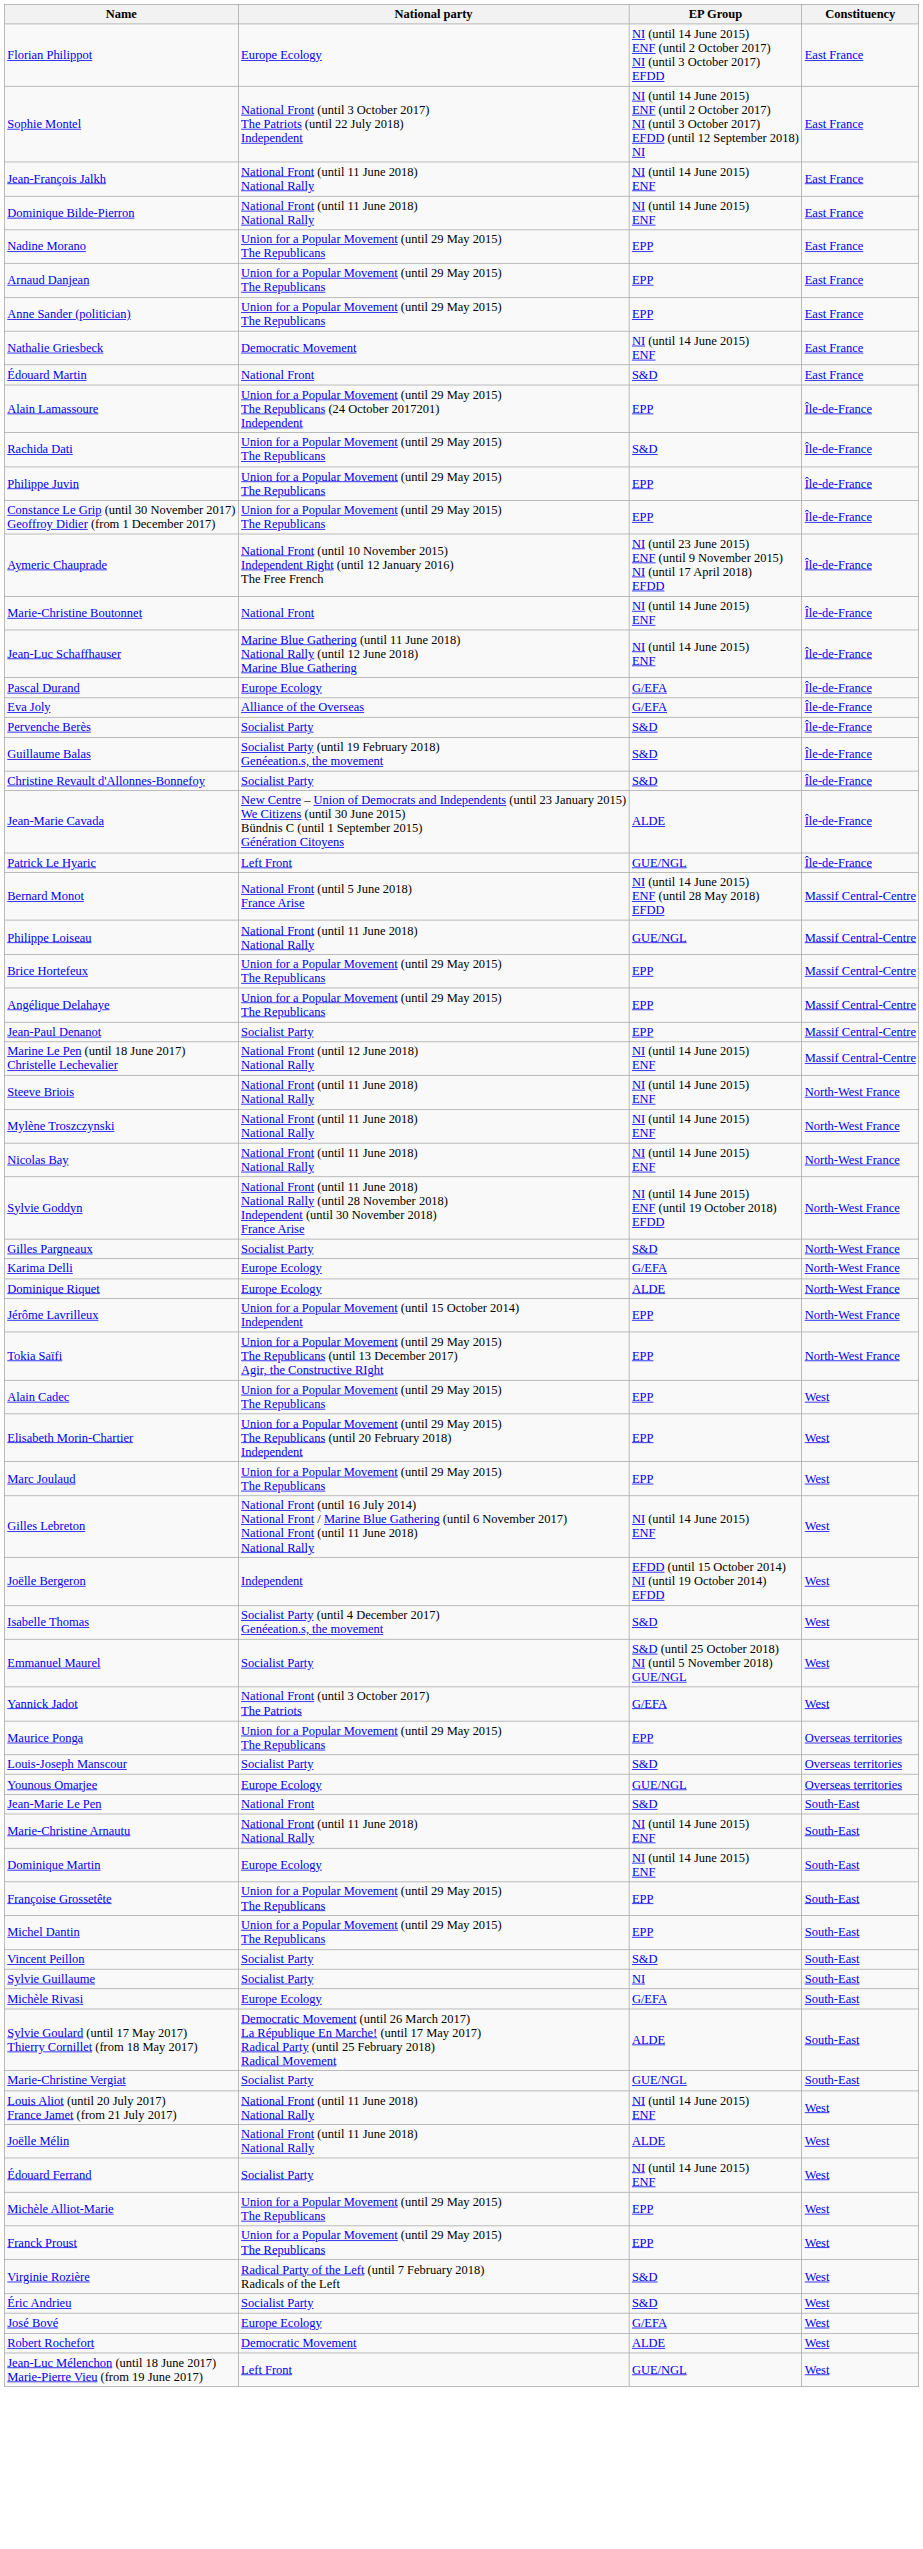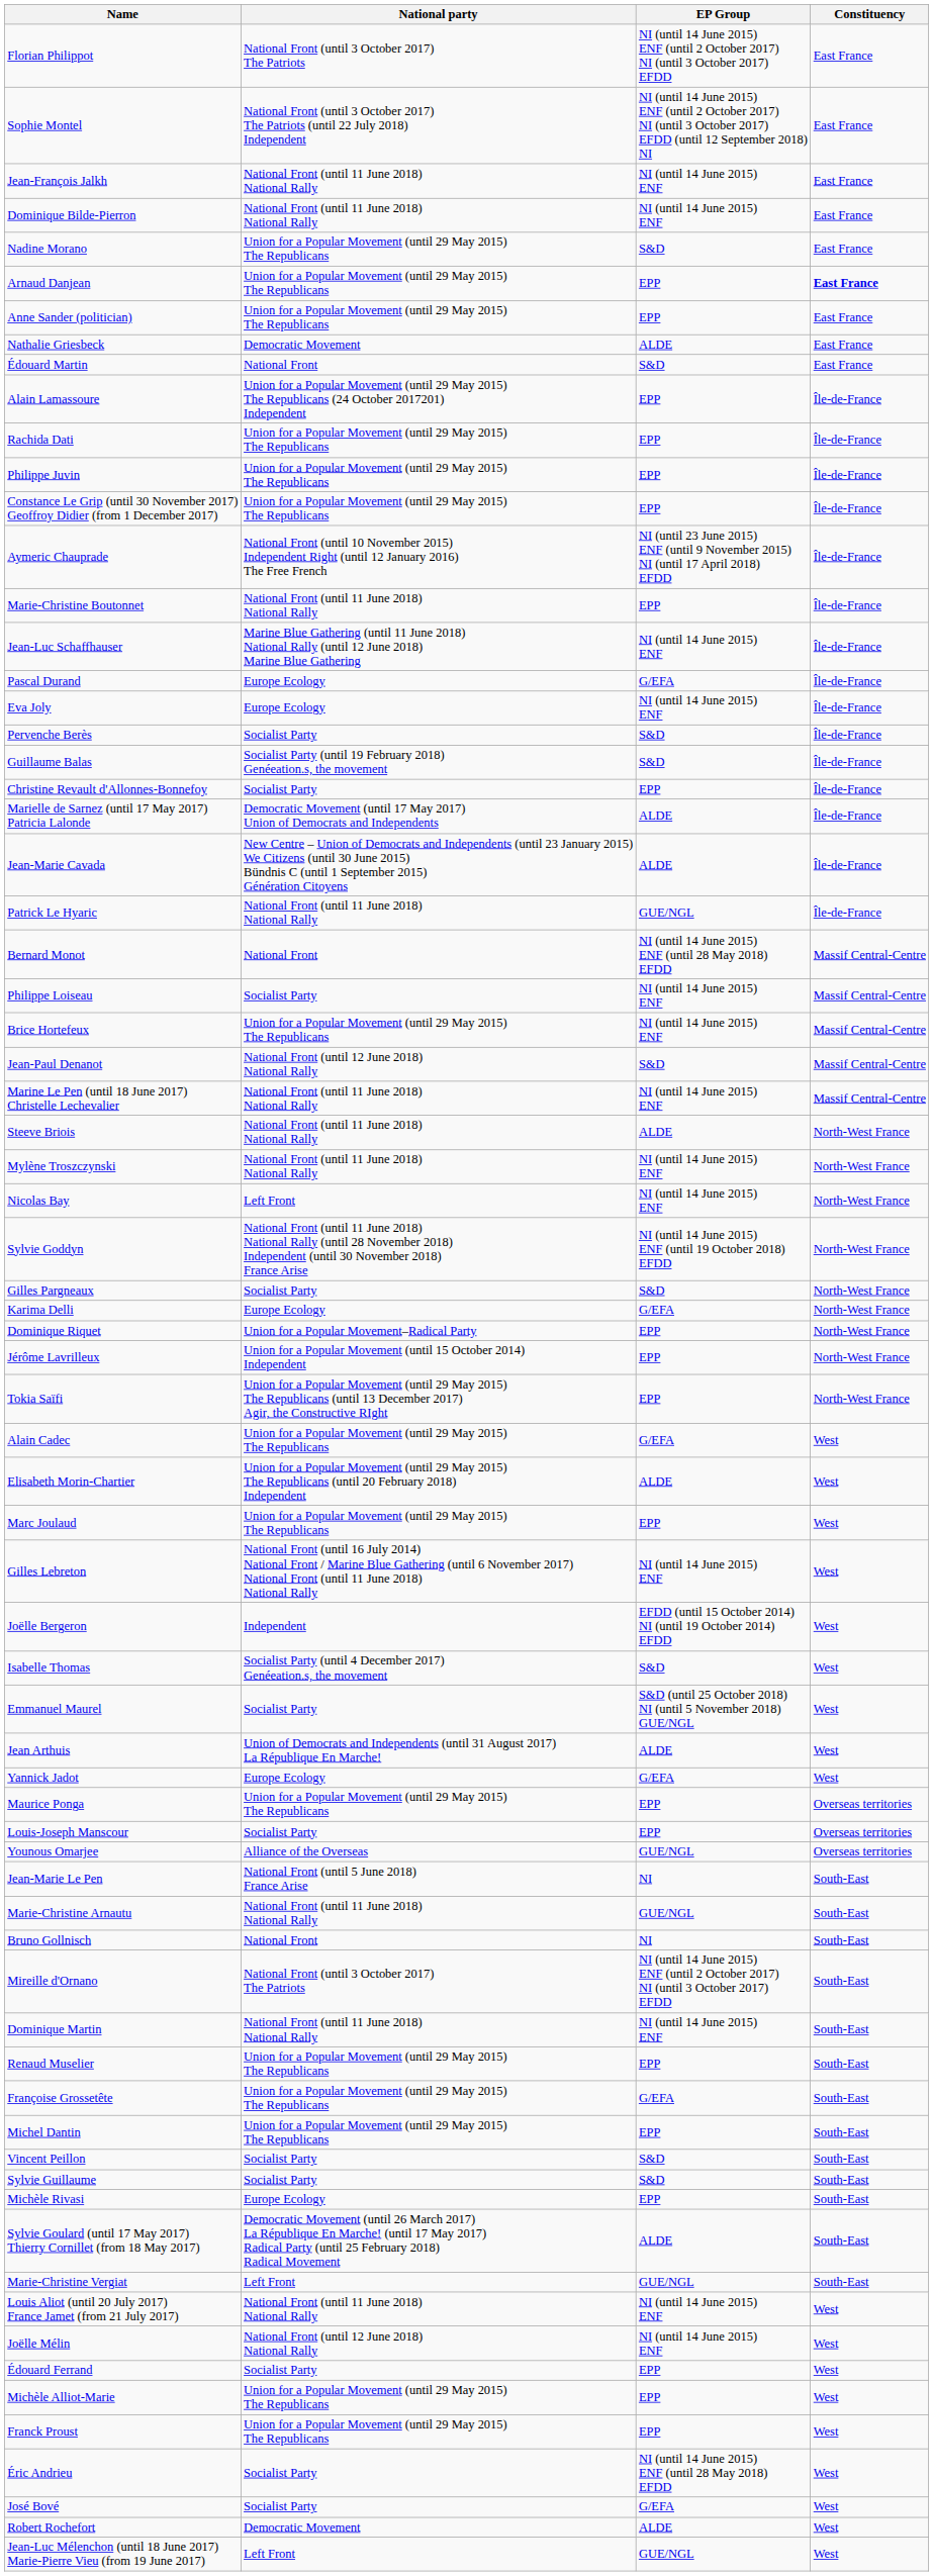Florian Philippot | National party: Europe Ecology -> National Front (until 3 October 2017) The Patriots
Nadine Morano | EP Group: EPP -> S&D
Arnaud Danjean | Constituency: normal -> bold
Nathalie Griesbeck | EP Group: NI (until 14 June 2015) ENF -> ALDE
Rachida Dati | EP Group: S&D -> EPP
Marie-Christine Boutonnet | National party: National Front -> National Front (until 11 June 2018) National Rally
Marie-Christine Boutonnet | EP Group: NI (until 14 June 2015) ENF -> EPP
Eva Joly | National party: Alliance of the Overseas -> Europe Ecology
Eva Joly | EP Group: G/EFA -> NI (until 14 June 2015) ENF
Christine Revault d'Allonnes-Bonnefoy | EP Group: S&D -> EPP
+ row: Marielle de Sarnez (until 17 May 2017) Patricia Lalonde | Democratic Movement (until 17 May 2017) Union of Democrats and Independents | ALDE | Île-de-France
Patrick Le Hyaric | National party: Left Front -> National Front (until 11 June 2018) National Rally
Bernard Monot | National party: National Front (until 5 June 2018) France Arise -> National Front
Philippe Loiseau | National party: National Front (until 11 June 2018) National Rally -> Socialist Party
Philippe Loiseau | EP Group: GUE/NGL -> NI (until 14 June 2015) ENF
Brice Hortefeux | EP Group: EPP -> NI (until 14 June 2015) ENF
- row: Angélique Delahaye | Union for a Popular Movement (until 29 May 2015) The Republicans | EPP | Massif Central-Centre
Jean-Paul Denanot | National party: Socialist Party -> National Front (until 12 June 2018) National Rally
Jean-Paul Denanot | EP Group: EPP -> S&D
Marine Le Pen (until 18 June 2017) Christelle Lechevalier | National party: National Front (until 12 June 2018) National Rally -> National Front (until 11 June 2018) National Rally
Steeve Briois | EP Group: NI (until 14 June 2015) ENF -> ALDE
Nicolas Bay | National party: National Front (until 11 June 2018) National Rally -> Left Front
Dominique Riquet | National party: Europe Ecology -> Union for a Popular Movement–Radical Party
Dominique Riquet | EP Group: ALDE -> EPP
Alain Cadec | EP Group: EPP -> G/EFA
Elisabeth Morin-Chartier | EP Group: EPP -> ALDE
+ row: Jean Arthuis | Union of Democrats and Independents (until 31 August 2017) La République En Marche! | ALDE | West
Yannick Jadot | National party: National Front (until 3 October 2017) The Patriots -> Europe Ecology
Louis-Joseph Manscour | EP Group: S&D -> EPP
Younous Omarjee | National party: Europe Ecology -> Alliance of the Overseas
Jean-Marie Le Pen | National party: National Front -> National Front (until 5 June 2018) France Arise
Jean-Marie Le Pen | EP Group: S&D -> NI
Marie-Christine Arnautu | EP Group: NI (until 14 June 2015) ENF -> GUE/NGL
+ row: Bruno Gollnisch | National Front | NI | South-East
+ row: Mireille d'Ornano | National Front (until 3 October 2017) The Patriots | NI (until 14 June 2015) ENF (until 2 October 2017) NI (until 3 October 2017) EFDD | South-East
Dominique Martin | National party: Europe Ecology -> National Front (until 11 June 2018) National Rally
+ row: Renaud Muselier | Union for a Popular Movement (until 29 May 2015) The Republicans | EPP | South-East
Françoise Grossetête | EP Group: EPP -> G/EFA
Sylvie Guillaume | EP Group: NI -> S&D
Michèle Rivasi | EP Group: G/EFA -> EPP
Marie-Christine Vergiat | National party: Socialist Party -> Left Front
Joëlle Mélin | National party: National Front (until 11 June 2018) National Rally -> National Front (until 12 June 2018) National Rally
Joëlle Mélin | EP Group: ALDE -> NI (until 14 June 2015) ENF
Édouard Ferrand | EP Group: NI (until 14 June 2015) ENF -> EPP
- row: Virginie Rozière | Radical Party of the Left (until 7 February 2018) Radicals of the Left | S&D | West
Éric Andrieu | EP Group: S&D -> NI (until 14 June 2015) ENF (until 28 May 2018) EFDD
José Bové | National party: Europe Ecology -> Socialist Party
